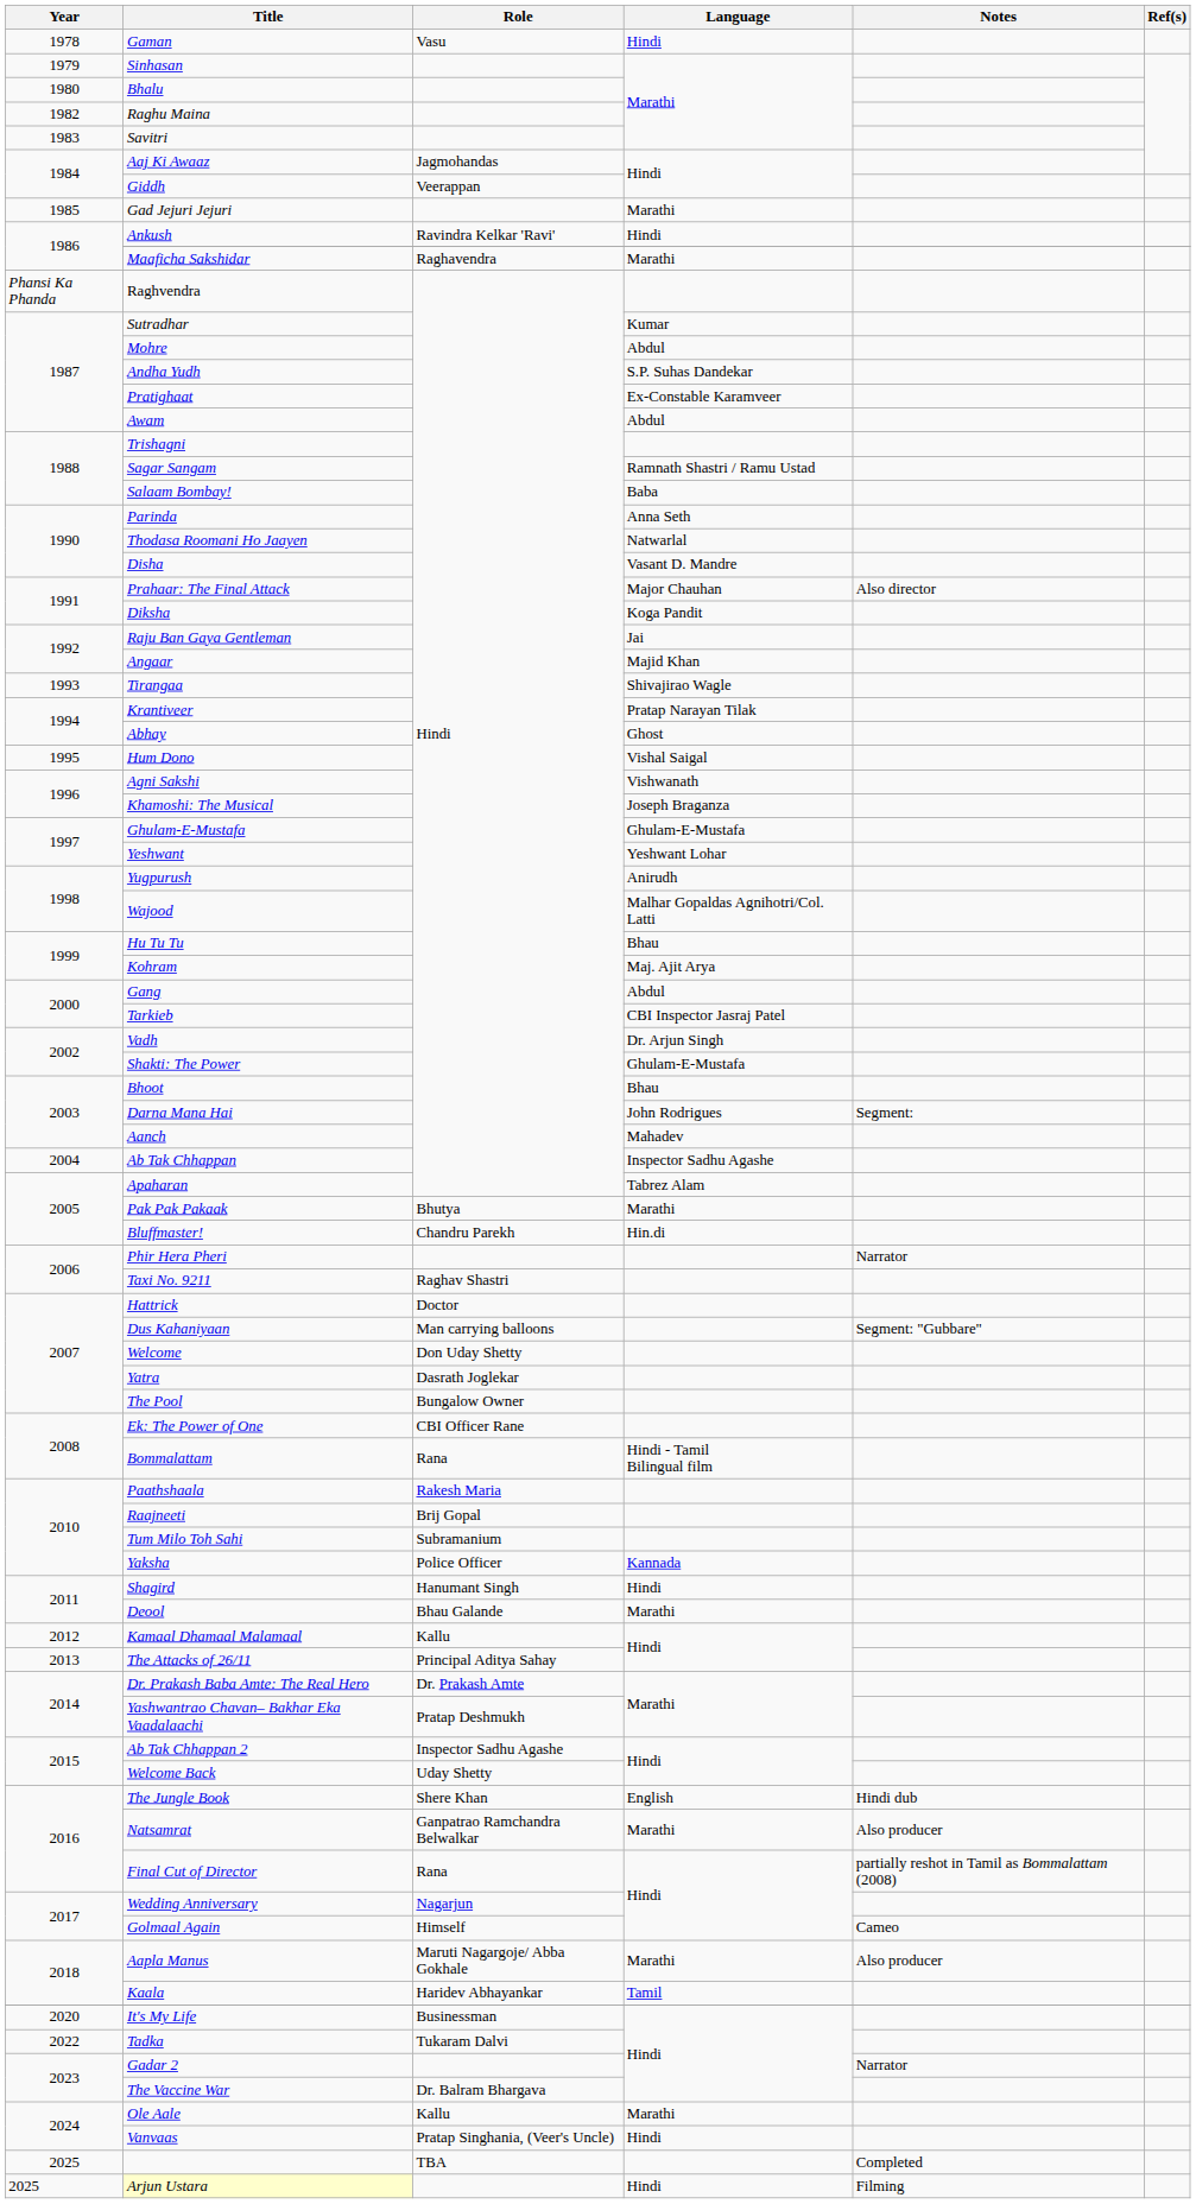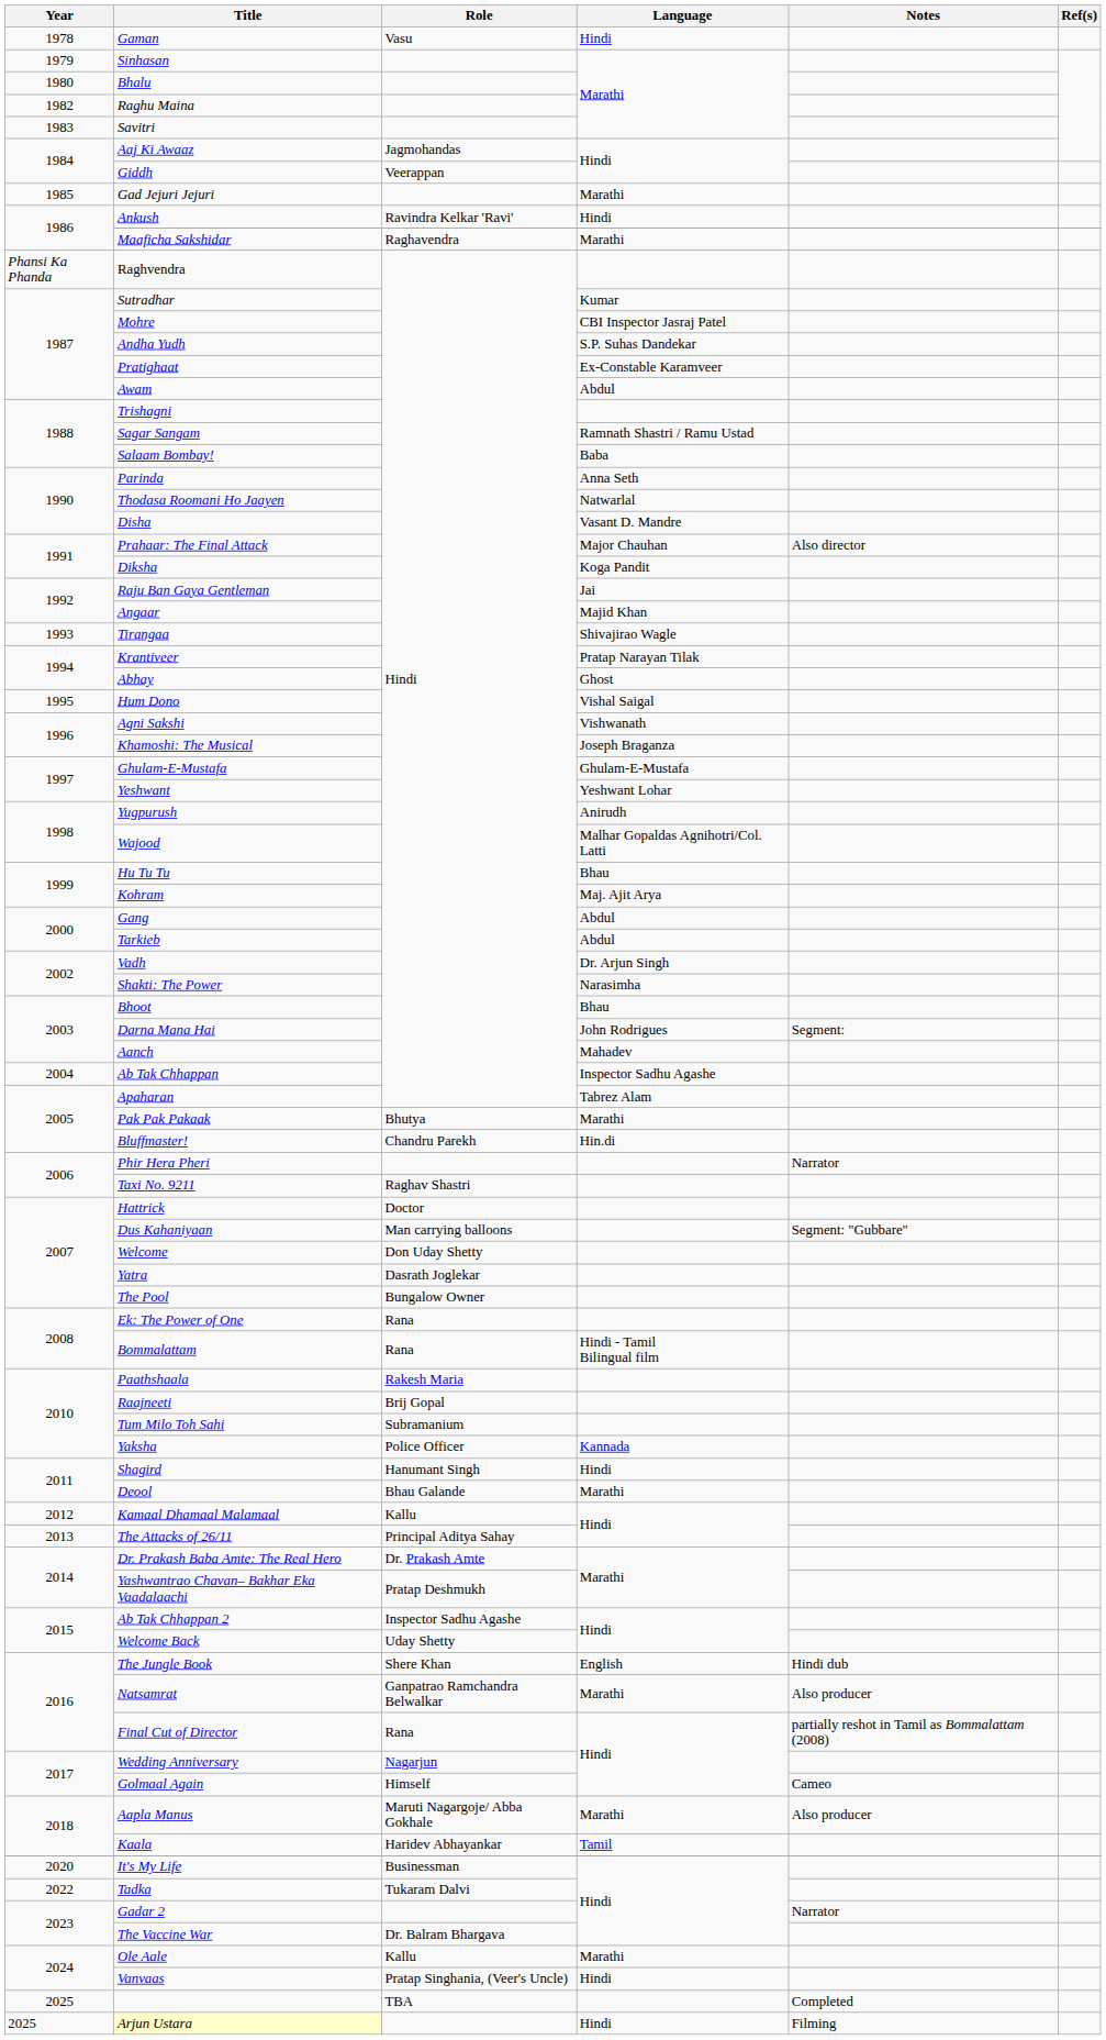Mohre | Language: Abdul -> CBI Inspector Jasraj Patel
Tarkieb | Language: CBI Inspector Jasraj Patel -> Abdul
Shakti: The Power | Language: Ghulam-E-Mustafa -> Narasimha
Ek: The Power of One | Role: CBI Officer Rane -> Rana
